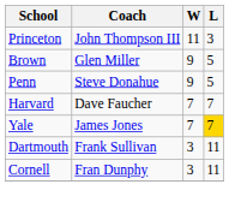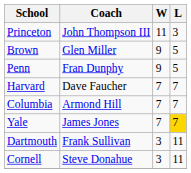Penn | Coach: Steve Donahue -> Fran Dunphy
+ row: Columbia | Armond Hill | 7 | 7
Cornell | Coach: Fran Dunphy -> Steve Donahue
